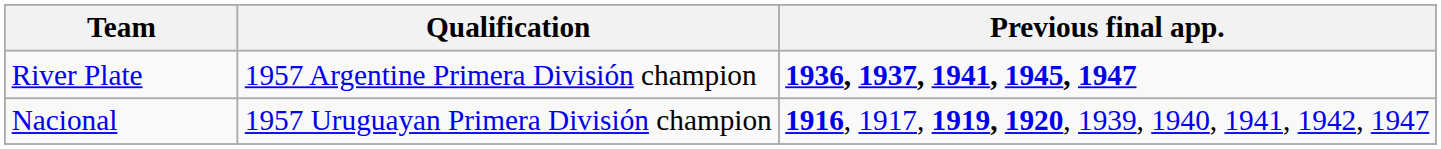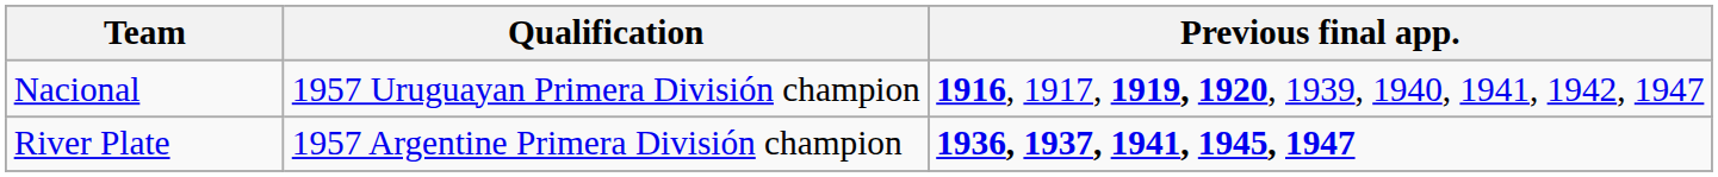rows swapped: River Plate <-> Nacional
